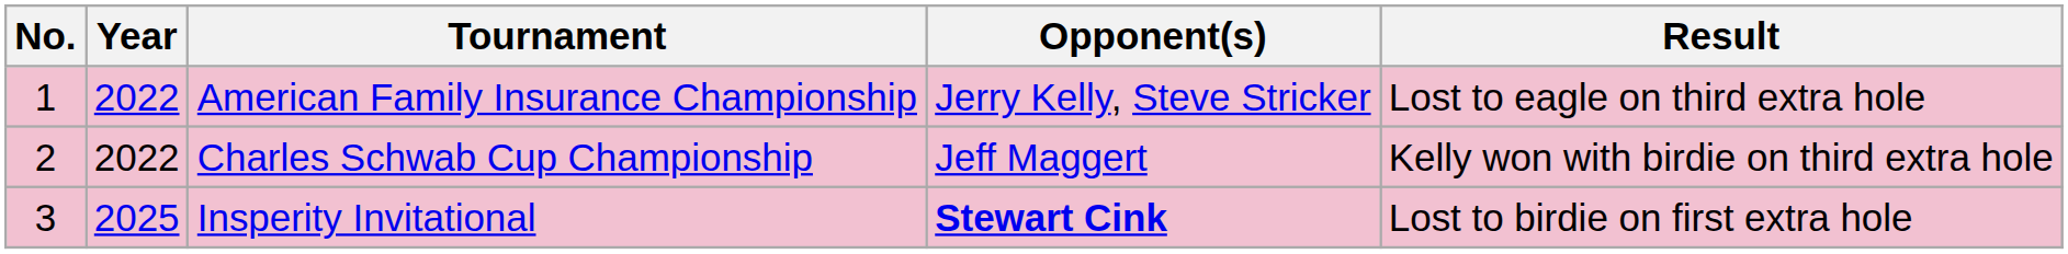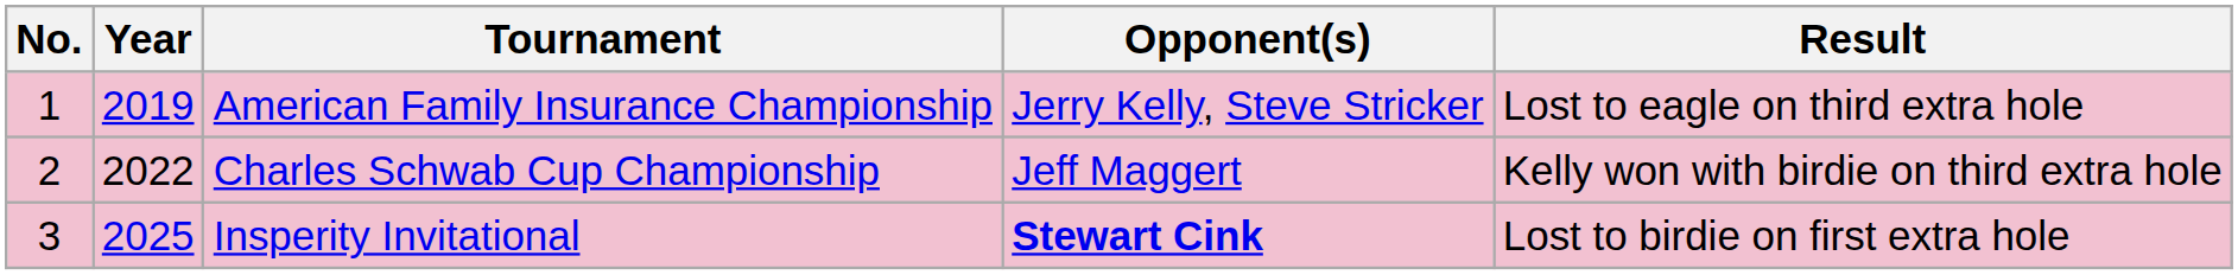American Family Insurance Championship | Year: 2022 -> 2019
